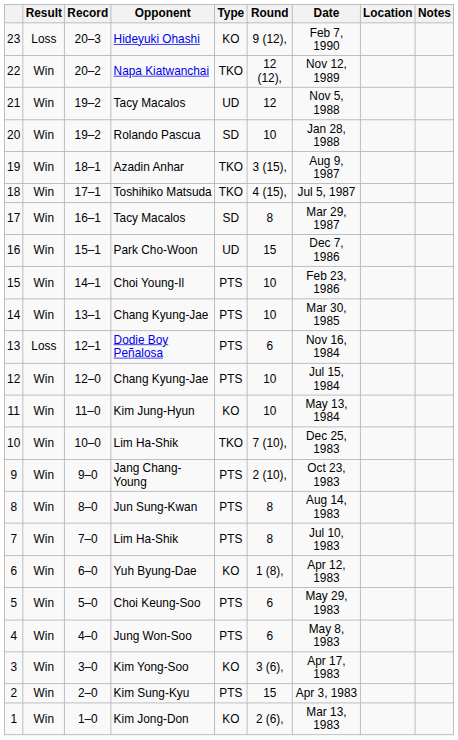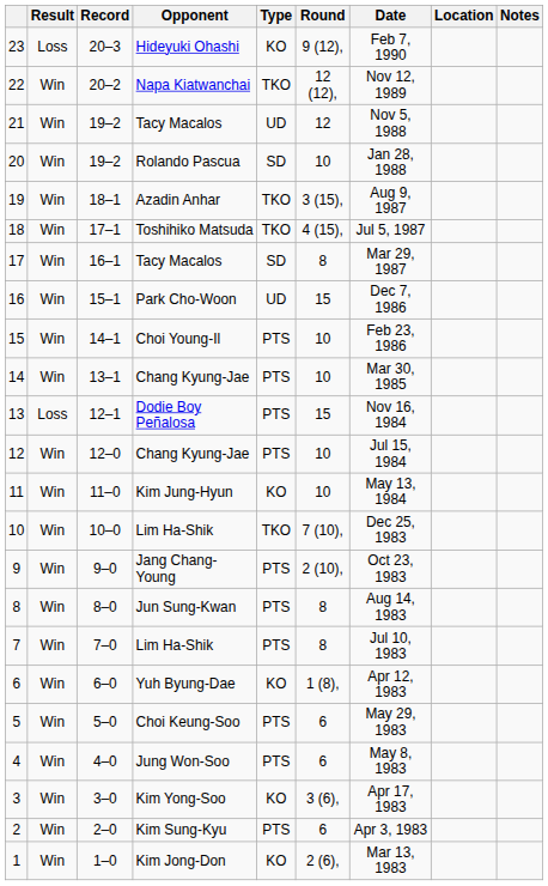13 | Round: 6 -> 15
2 | Round: 15 -> 6
